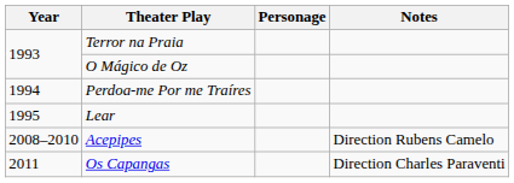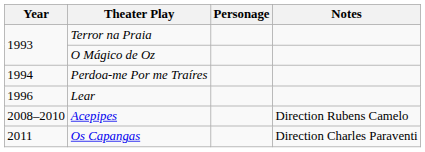Lear | Year: 1995 -> 1996
